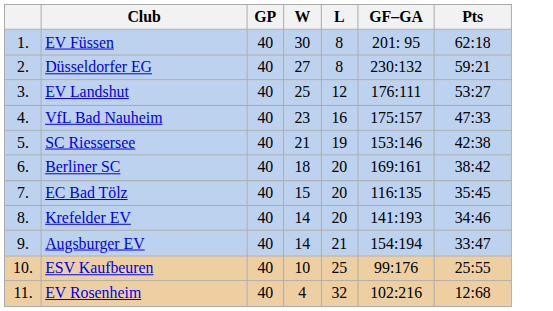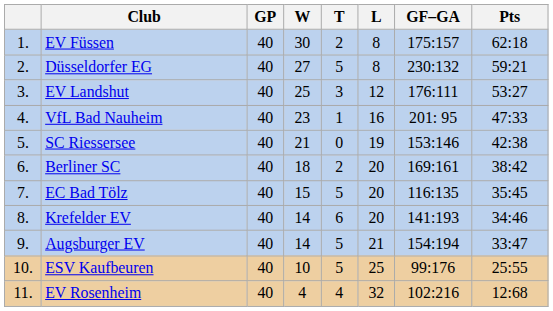+ column: T | 2 | 5 | 3 | 1 | 0 | 2 | 5 | 6 | 5 | 5 | 4
EV Füssen | GF–GA: 201: 95 -> 175:157
VfL Bad Nauheim | GF–GA: 175:157 -> 201: 95
